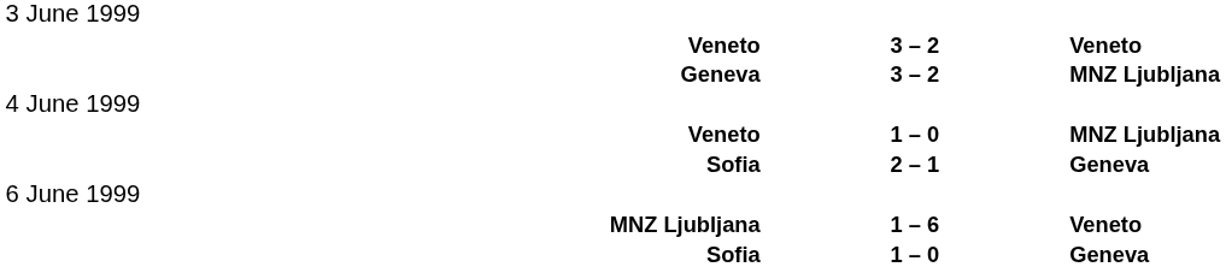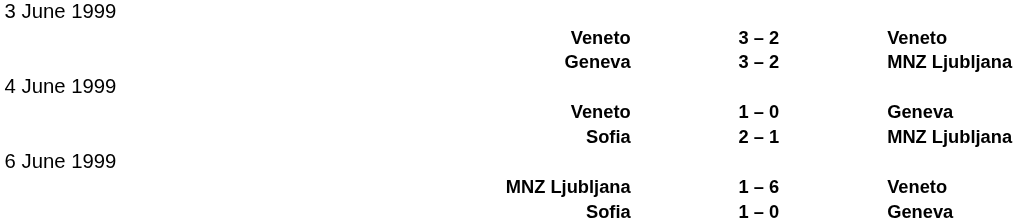Veneto / 1 – 0 | column 3: MNZ Ljubljana -> Geneva
Sofia / 2 – 1 | column 3: Geneva -> MNZ Ljubljana
